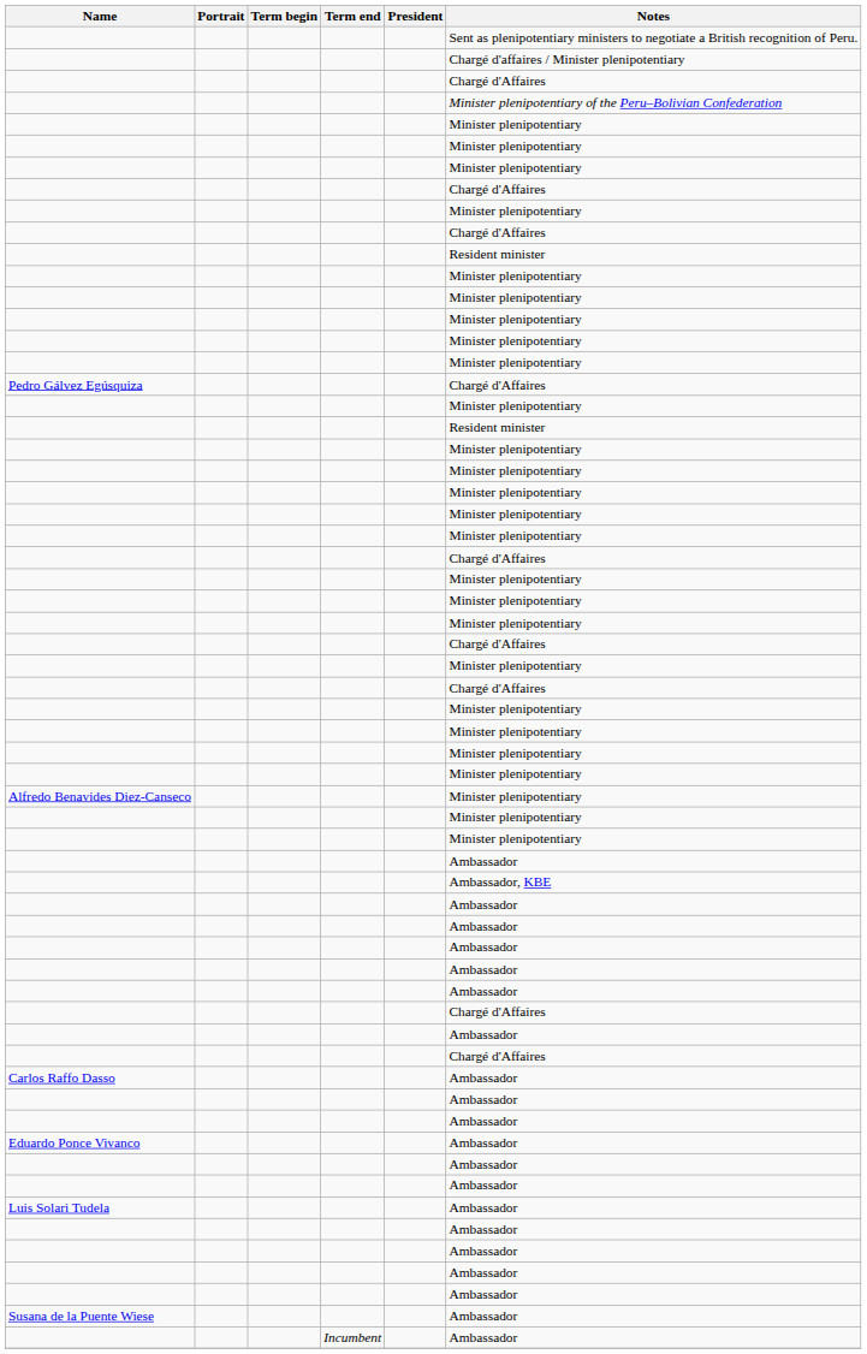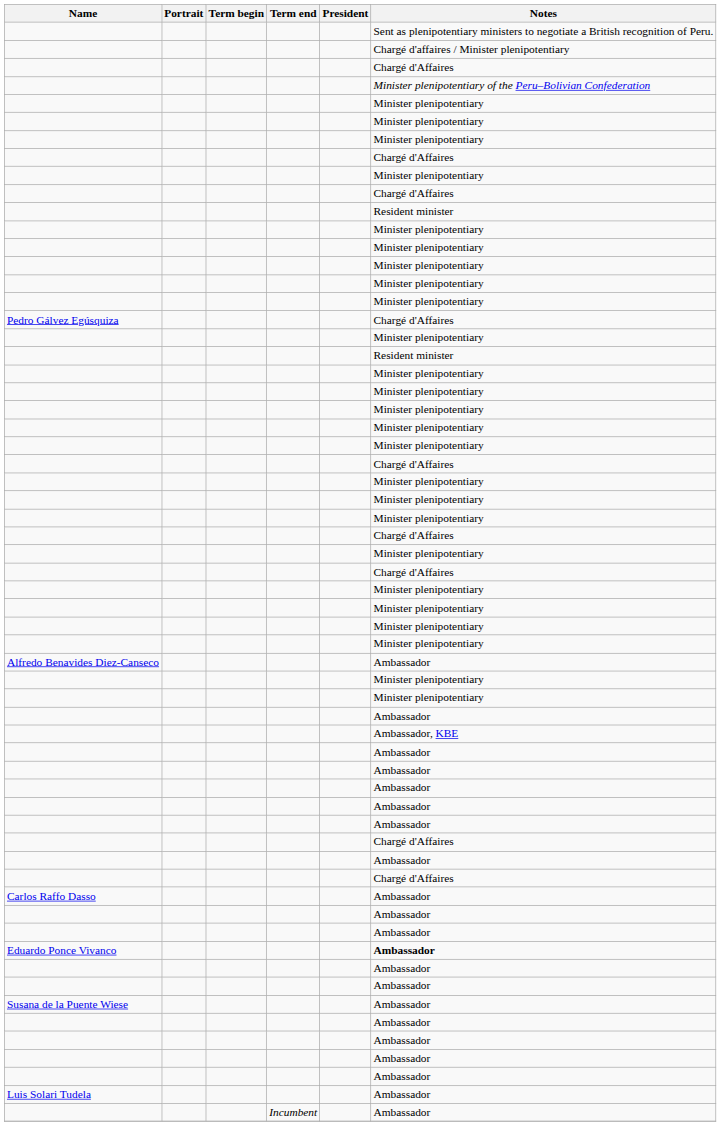Alfredo Benavides Diez-Canseco | Notes: Minister plenipotentiary -> Ambassador
Eduardo Ponce Vivanco | Notes: normal -> bold
rows swapped: Luis Solari Tudela <-> Susana de la Puente Wiese
